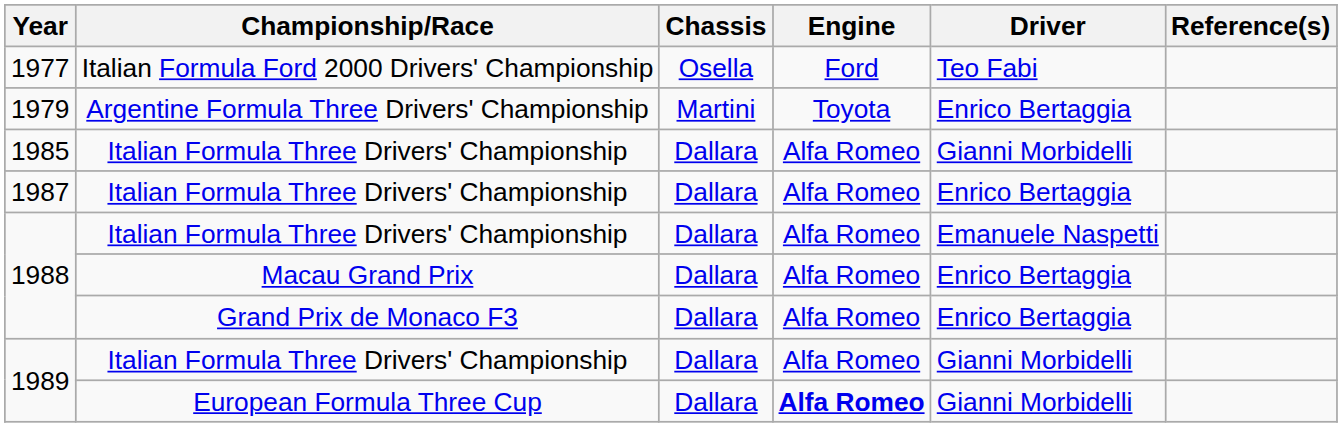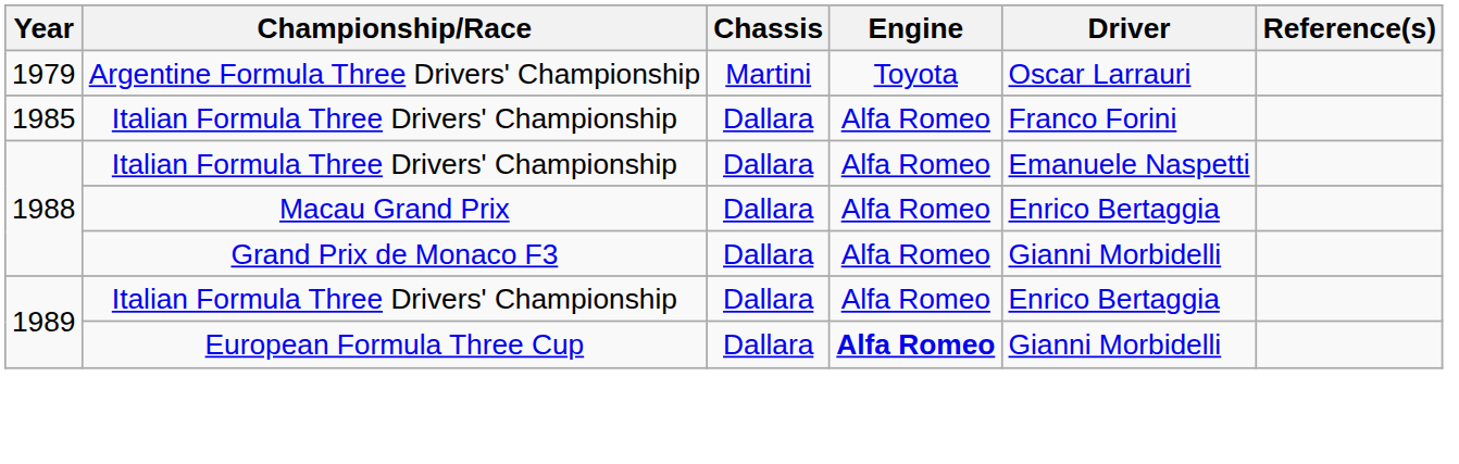- row: 1977 | Italian Formula Ford 2000 Drivers' Championship | Osella | Ford | Teo Fabi
1979 | Driver: Enrico Bertaggia -> Oscar Larrauri
1985 | Driver: Gianni Morbidelli -> Franco Forini
- row: 1987 | Italian Formula Three Drivers' Championship | Dallara | Alfa Romeo | Enrico Bertaggia
1988 / Grand Prix de Monaco F3 | Driver: Enrico Bertaggia -> Gianni Morbidelli
1989 / Italian Formula Three Drivers' Championship | Driver: Gianni Morbidelli -> Enrico Bertaggia
